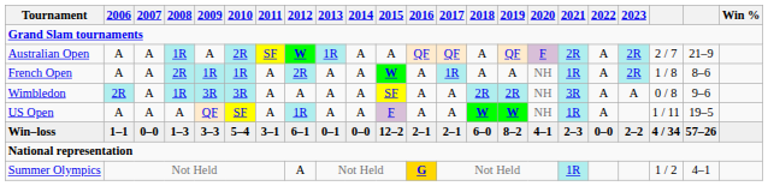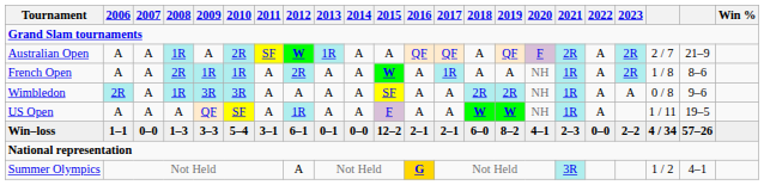Wimbledon | 2021: 3R -> 1R
Summer Olympics | 2021: 1R -> 3R
